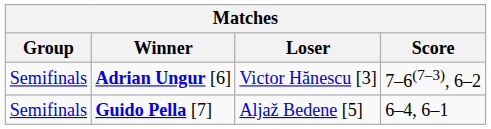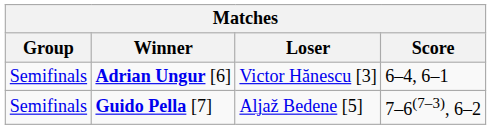Adrian Ungur [6] | Score: 7–6(7–3), 6–2 -> 6–4, 6–1
Guido Pella [7] | Score: 6–4, 6–1 -> 7–6(7–3), 6–2
